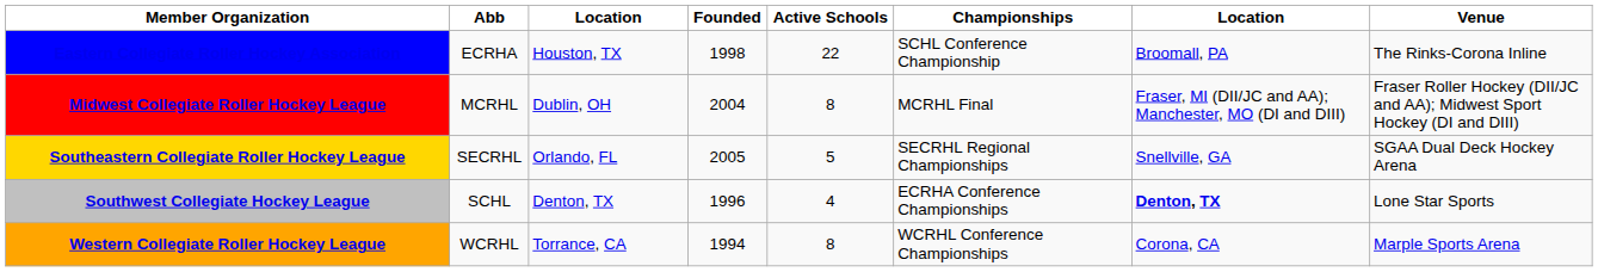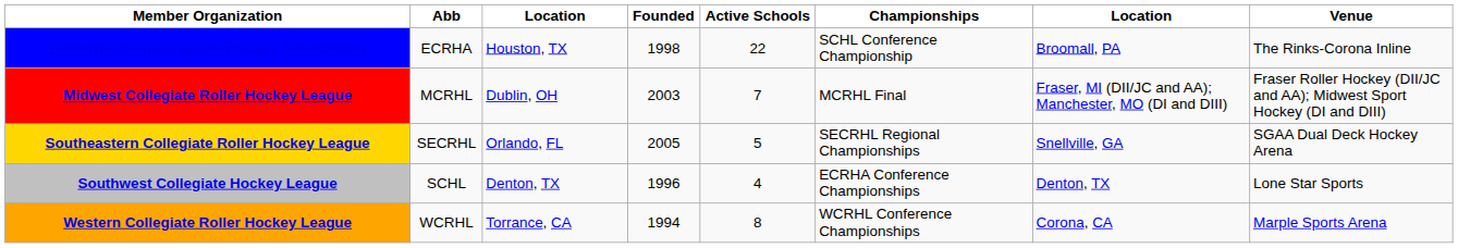Midwest Collegiate Roller Hockey League | Founded: 2004 -> 2003
Midwest Collegiate Roller Hockey League | Active Schools: 8 -> 7
Southwest Collegiate Hockey League | column 7: bold -> normal
